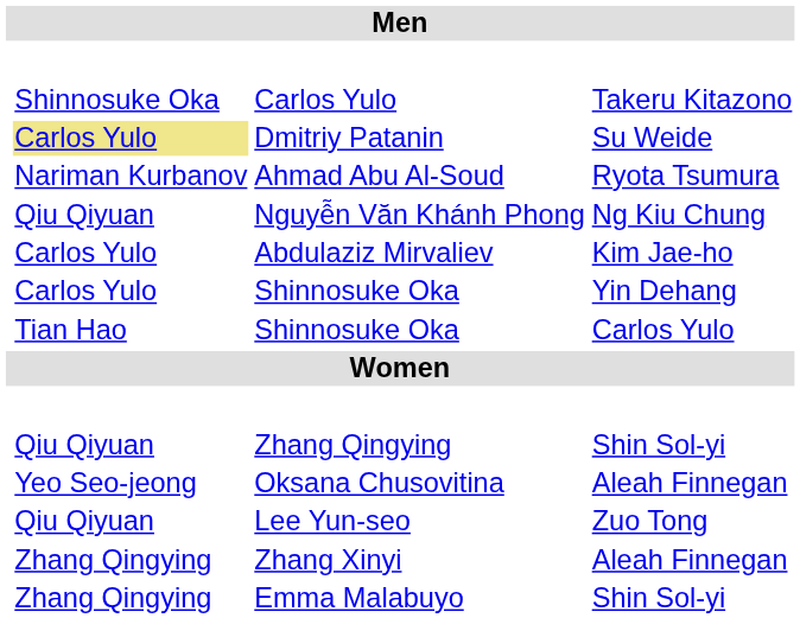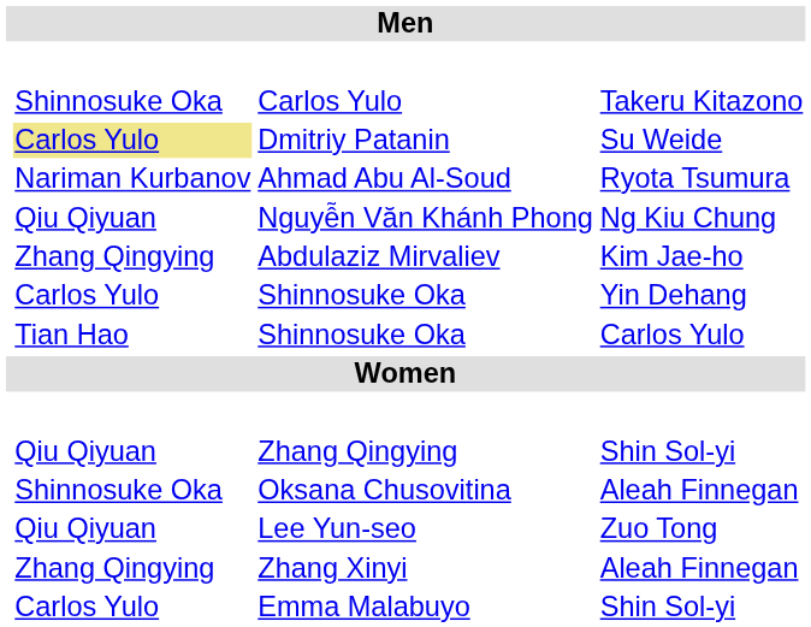Abdulaziz Mirvaliev | column 2: Carlos Yulo -> Zhang Qingying
Oksana Chusovitina | column 2: Yeo Seo-jeong -> Shinnosuke Oka
Emma Malabuyo | column 2: Zhang Qingying -> Carlos Yulo
